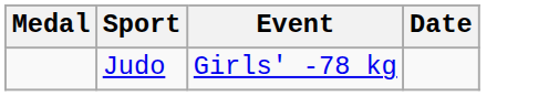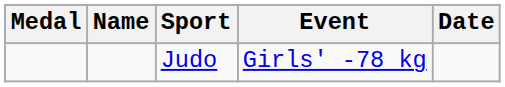+ column: Name
